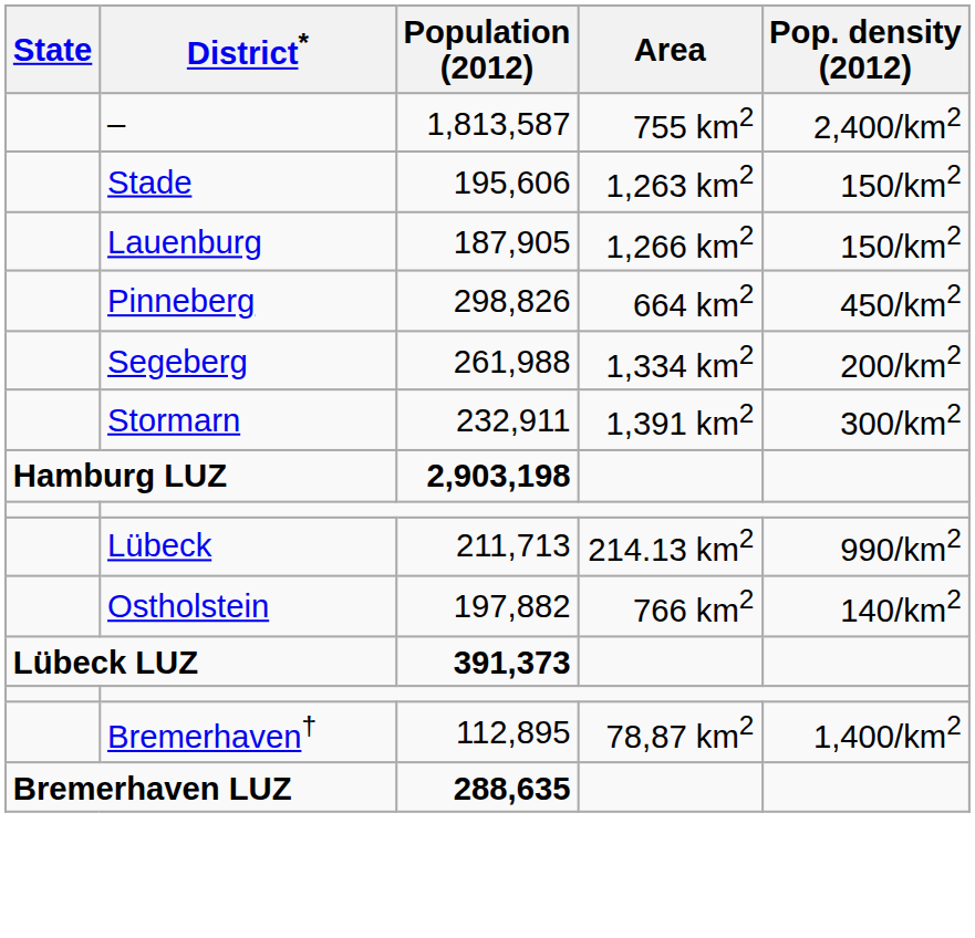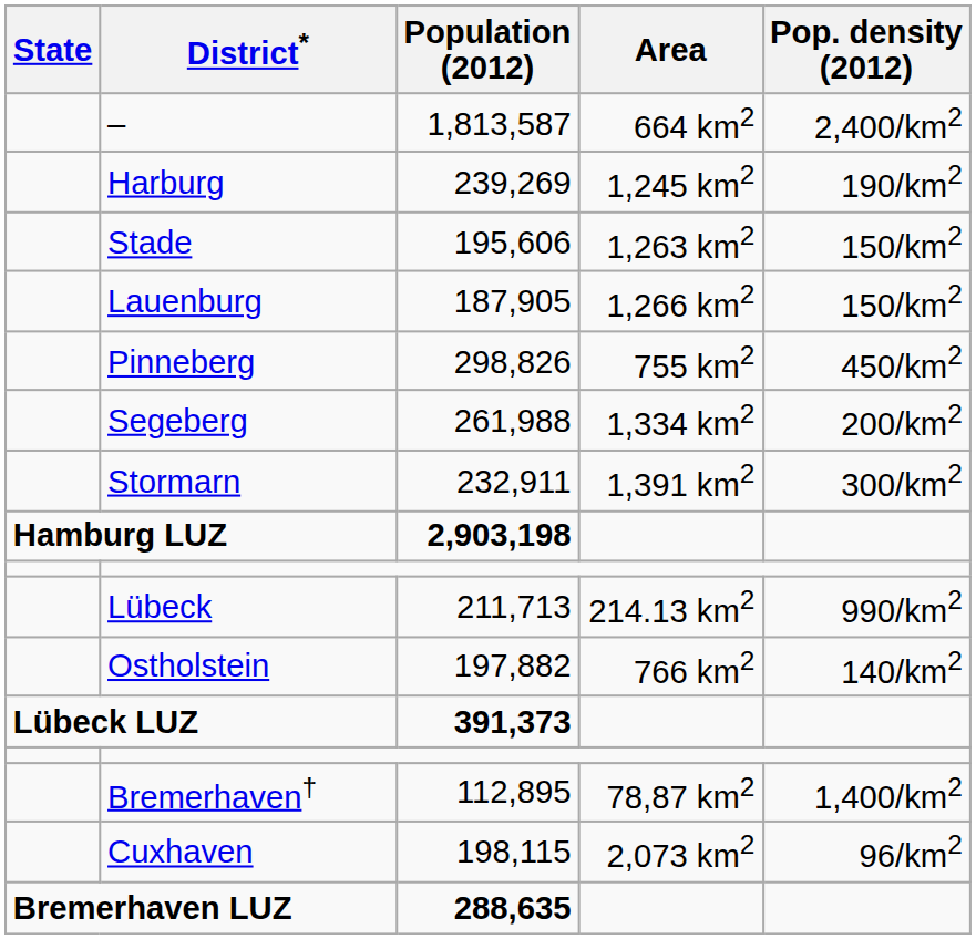– | Area: 755 km2 -> 664 km2
+ row: Harburg | 239,269 | 1,245 km2 | 190/km2
Pinneberg | Area: 664 km2 -> 755 km2
+ row: Cuxhaven | 198,115 | 2,073 km2 | 96/km2
